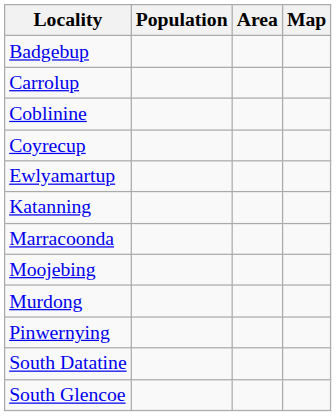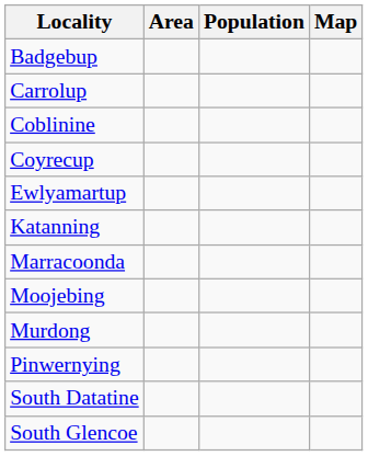columns swapped: Population <-> Area
